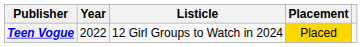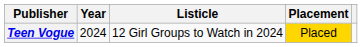Teen Vogue | Year: 2022 -> 2024
